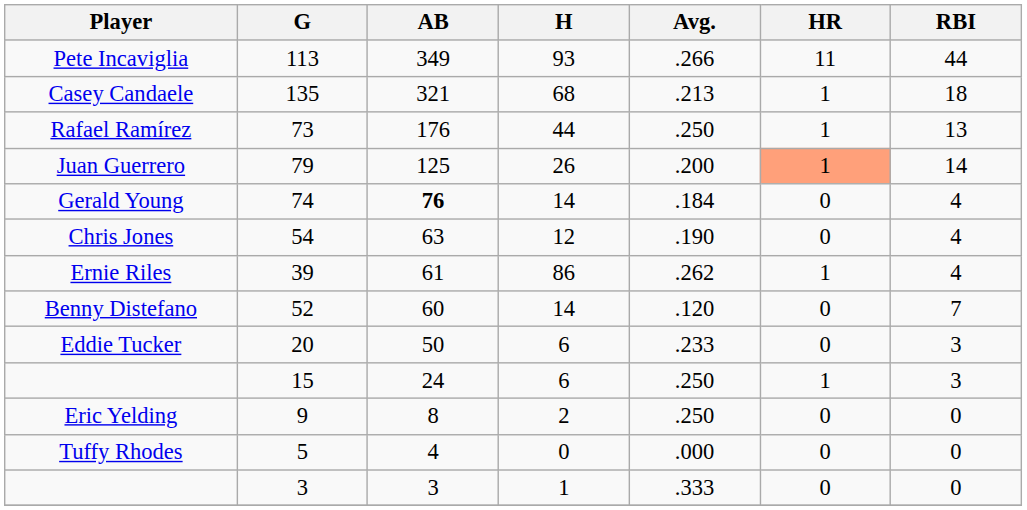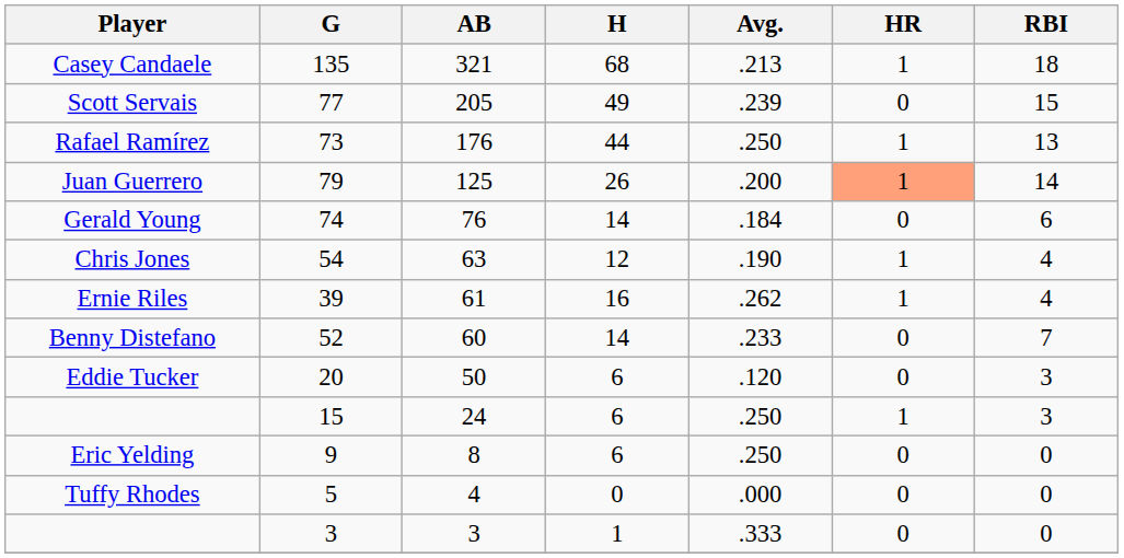- row: Pete Incaviglia | 113 | 349 | 93 | .266 | 11 | 44
+ row: Scott Servais | 77 | 205 | 49 | .239 | 0 | 15
Gerald Young | AB: bold -> normal
Gerald Young | RBI: 4 -> 6
Chris Jones | HR: 0 -> 1
Ernie Riles | H: 86 -> 16
Benny Distefano | Avg.: .120 -> .233
Eddie Tucker | Avg.: .233 -> .120
Eric Yelding | H: 2 -> 6
